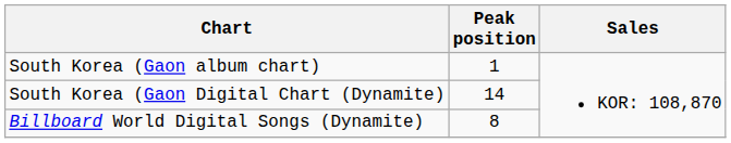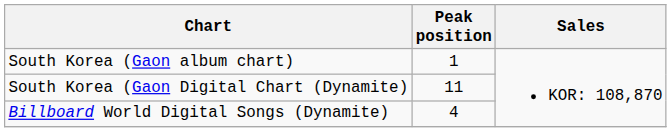South Korea (Gaon Digital Chart (Dynamite) | Peak position: 14 -> 11
Billboard World Digital Songs (Dynamite) | Peak position: 8 -> 4
